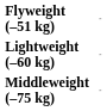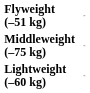rows swapped: Lightweight (–60 kg) <-> Middleweight (–75 kg)
